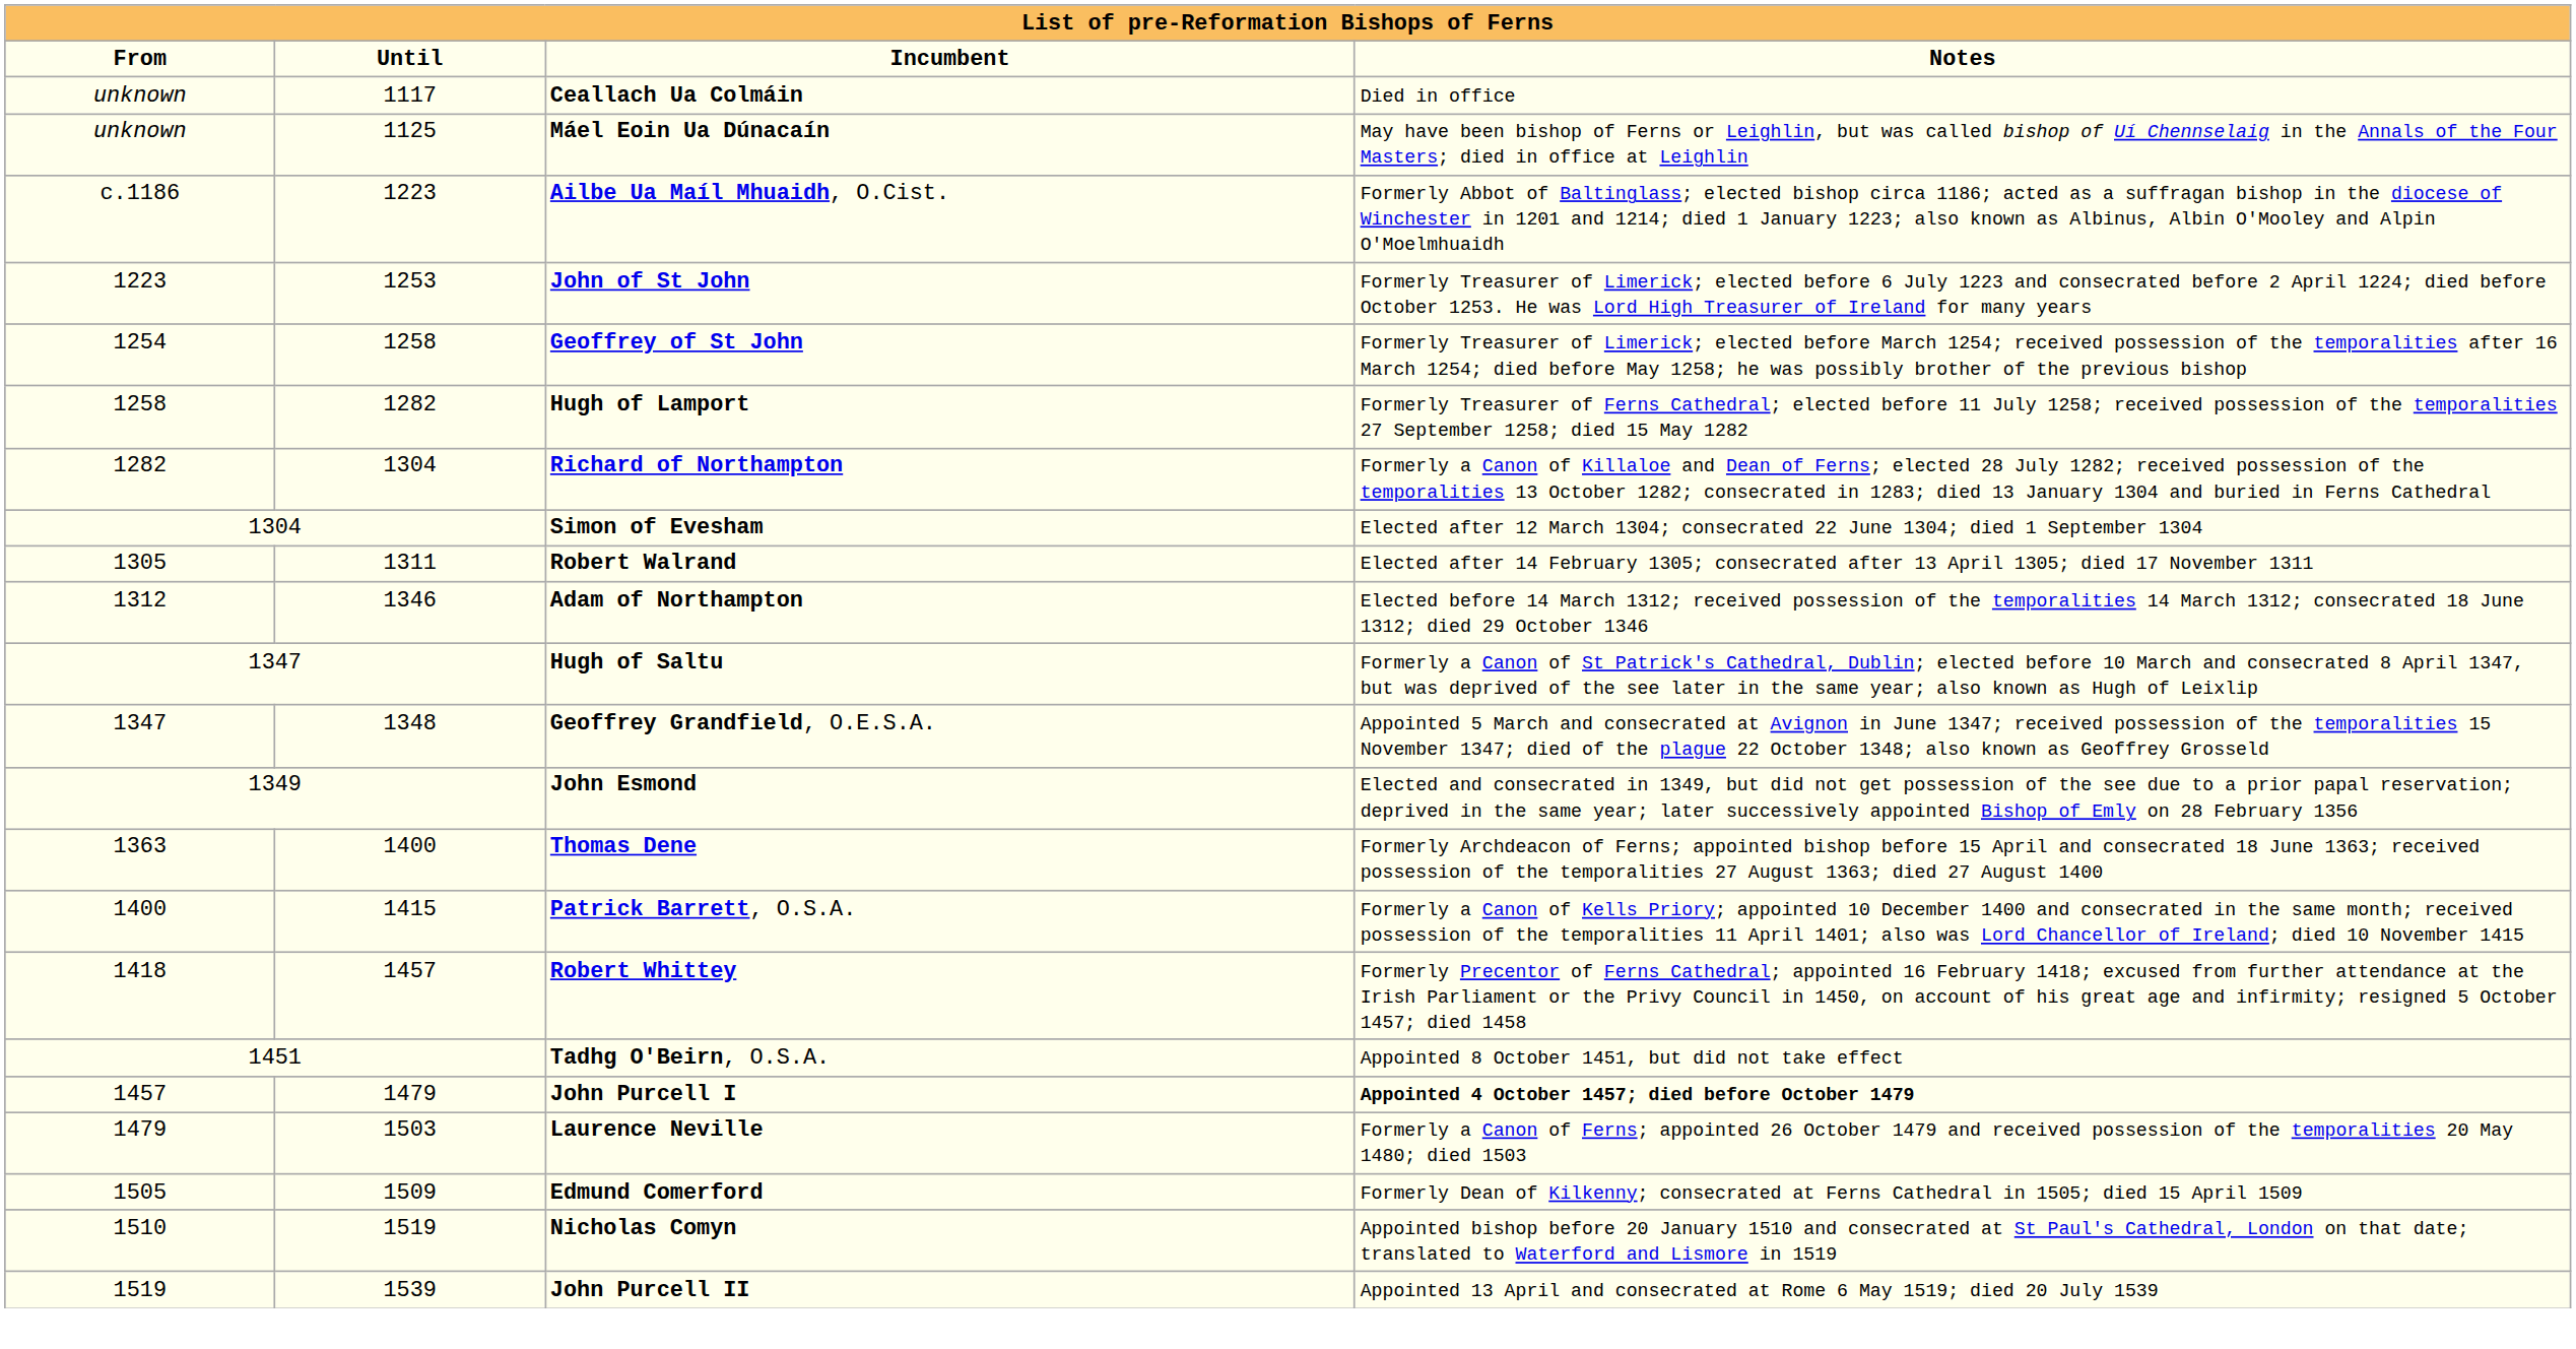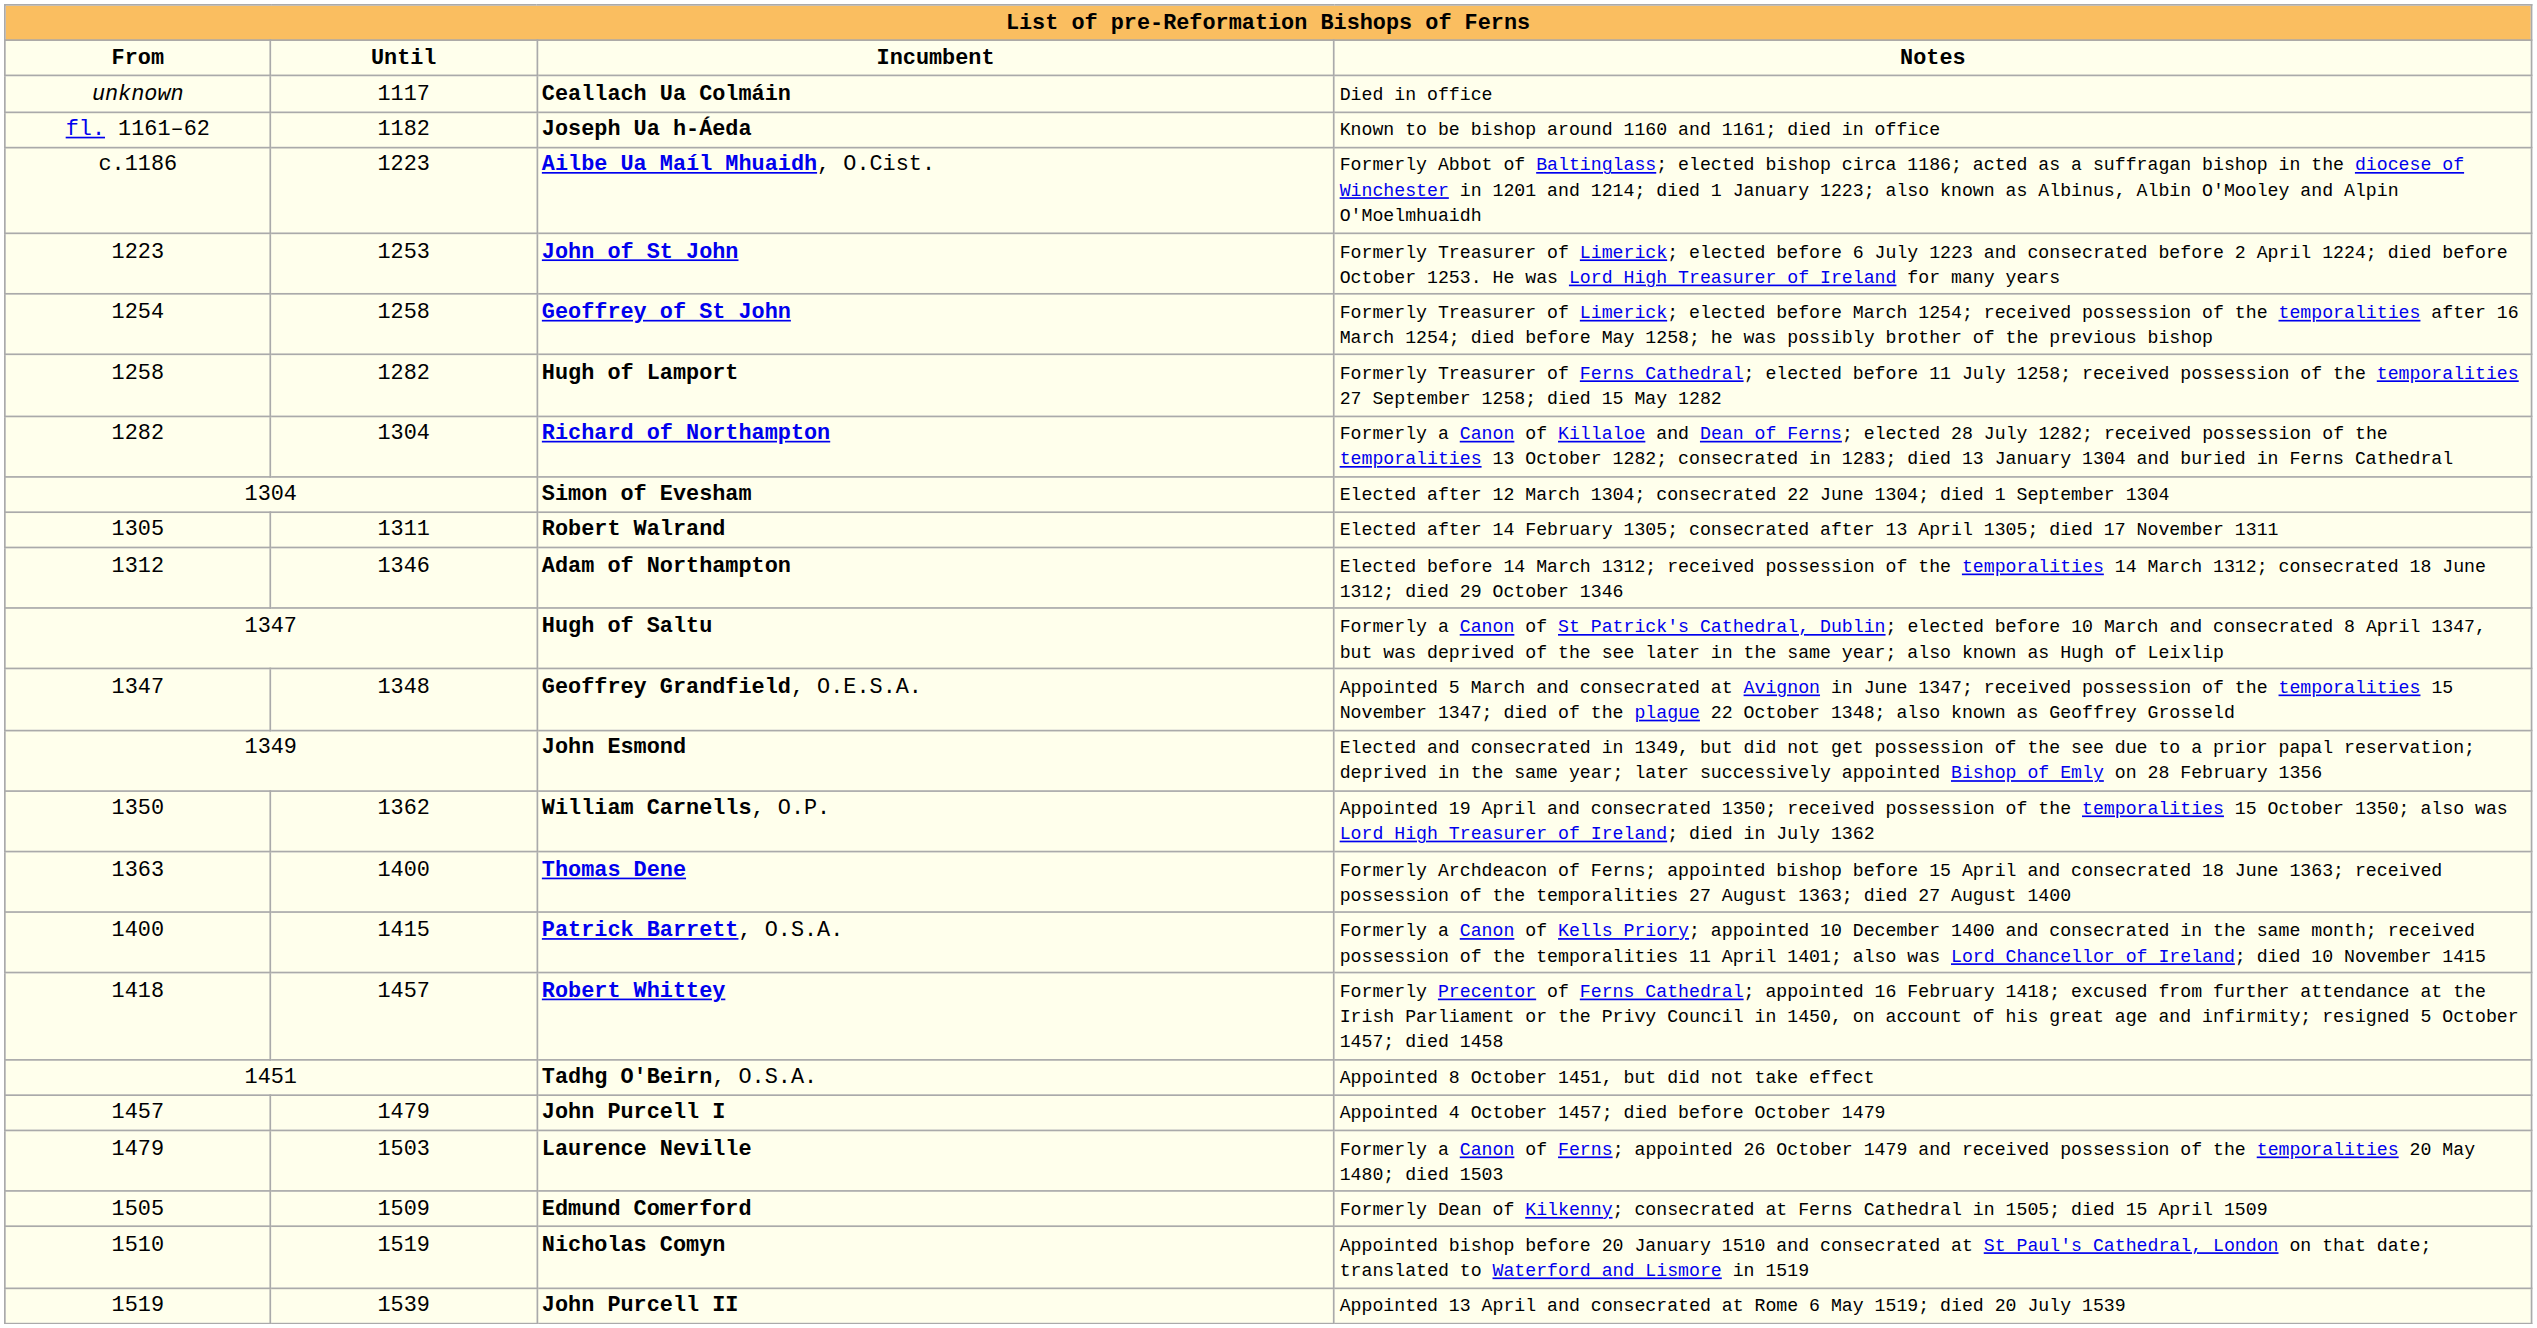- row: unknown | 1125 | Máel Eoin Ua Dúnacaín | May have been bishop of Ferns or Leighlin, but was called bishop of Uí Chennselaig in the Annals of the Four Masters; died in office at Leighlin
+ row: fl. 1161–62 | 1182 | Joseph Ua h-Áeda | Known to be bishop around 1160 and 1161; died in office
+ row: 1350 | 1362 | William Carnells, O.P. | Appointed 19 April and consecrated 1350; received possession of the temporalities 15 October 1350; also was Lord High Treasurer of Ireland; died in July 1362
John Purcell I | Notes: bold -> normal
